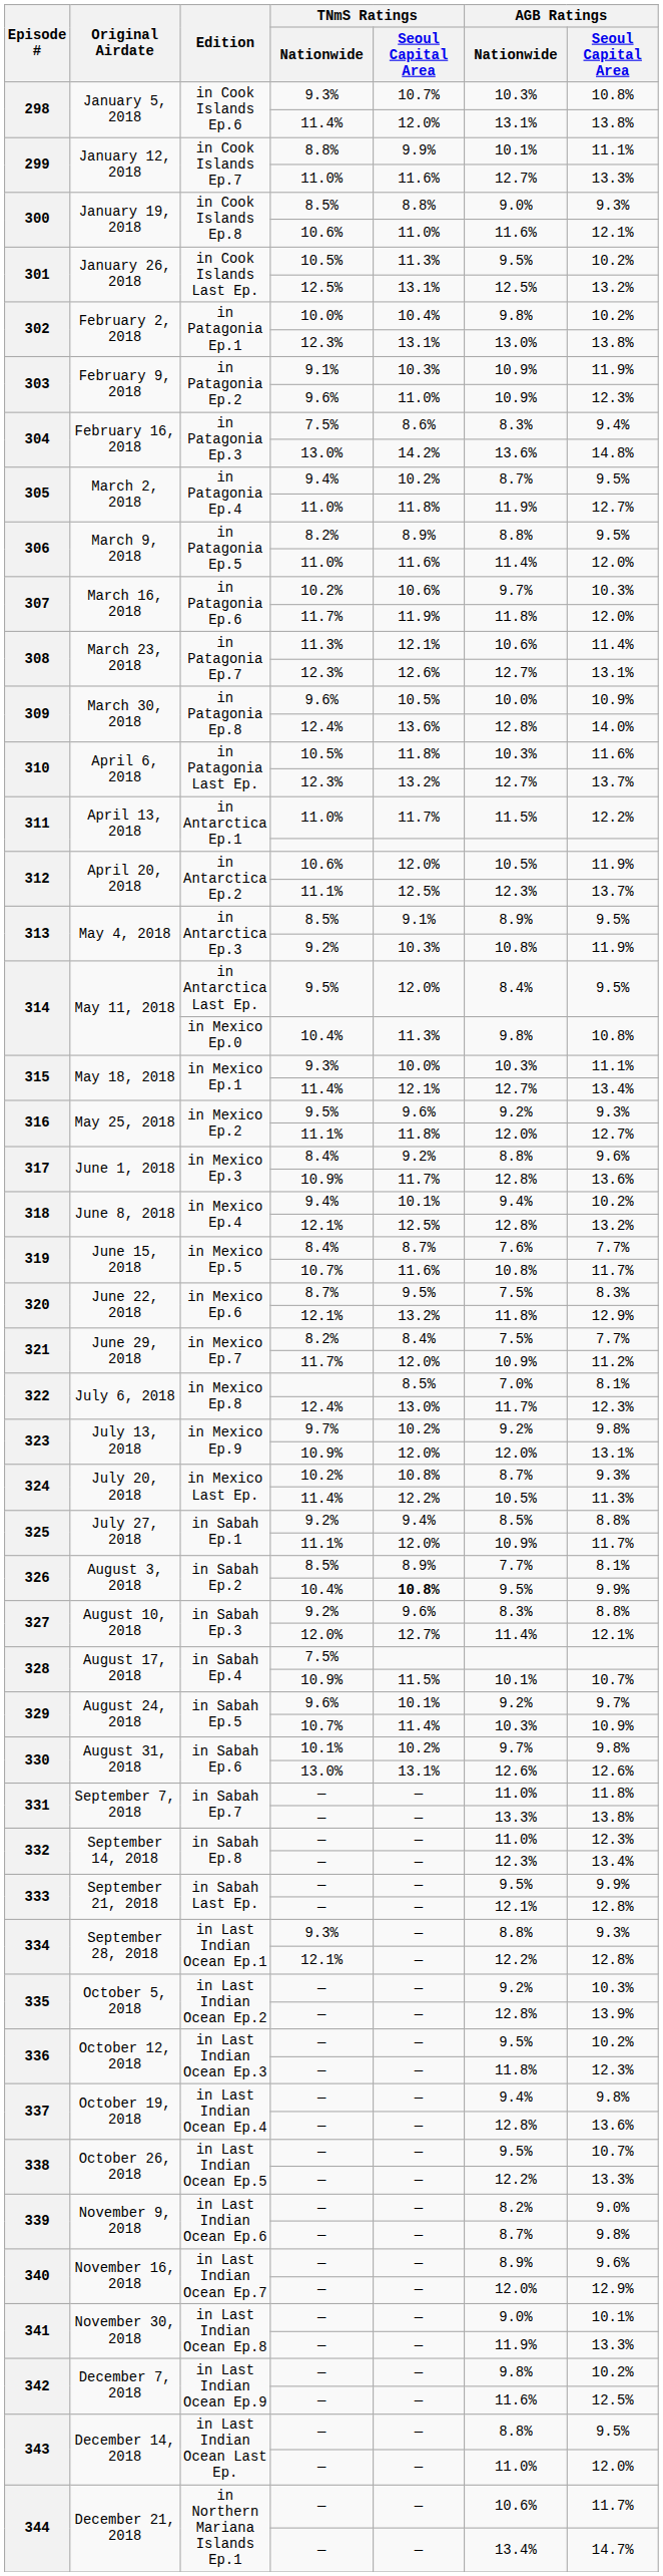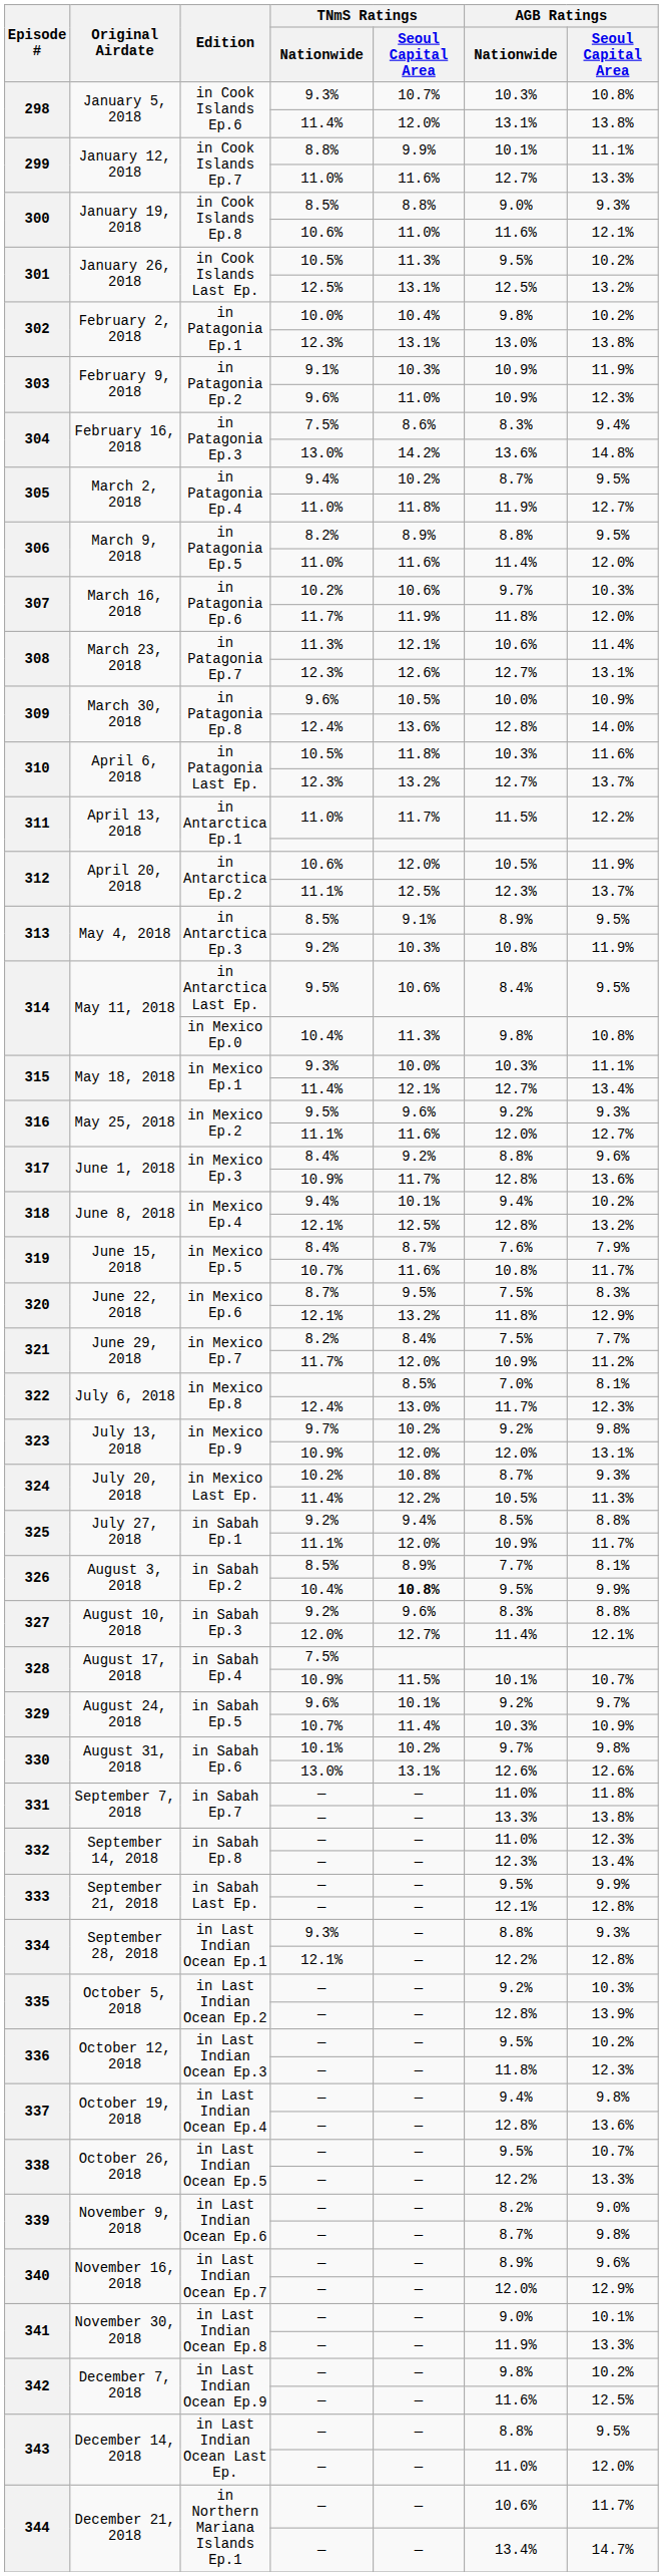in Antarctica Last Ep. | TNmS Ratings / Seoul Capital Area: 12.0% -> 10.6%
in Mexico Ep.2 / 11.1% | TNmS Ratings / Seoul Capital Area: 11.8% -> 11.6%
in Mexico Ep.5 / 8.4% | AGB Ratings / Seoul Capital Area: 7.7% -> 7.9%
